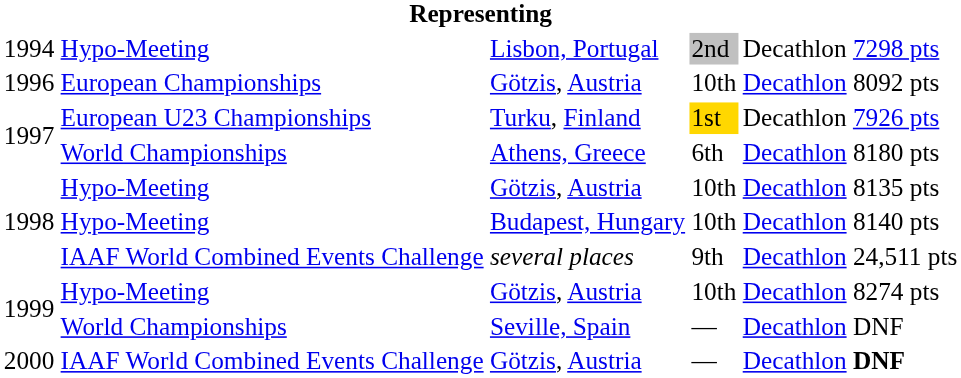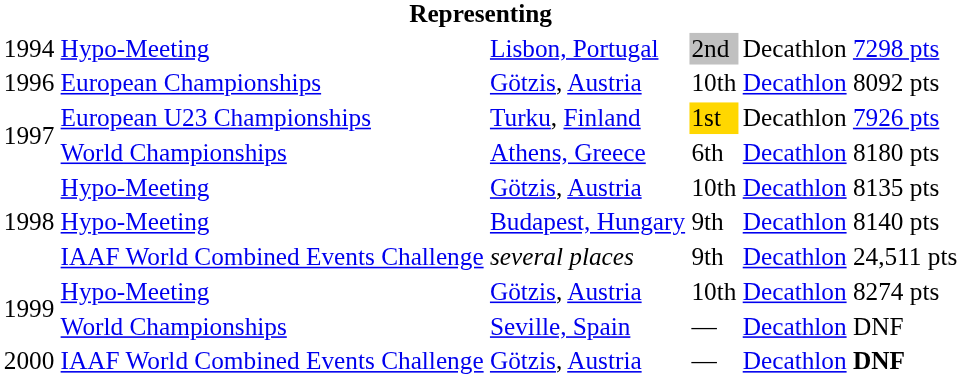Budapest, Hungary | column 4: 10th -> 9th
